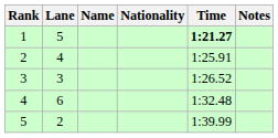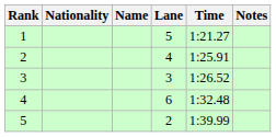columns swapped: Lane <-> Nationality
1 | Time: bold -> normal
